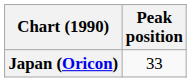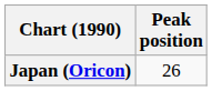Japan (Oricon) | Peak position: 33 -> 26
